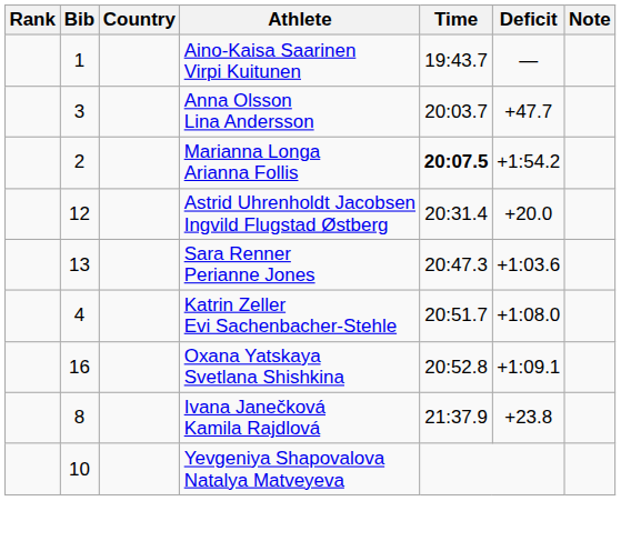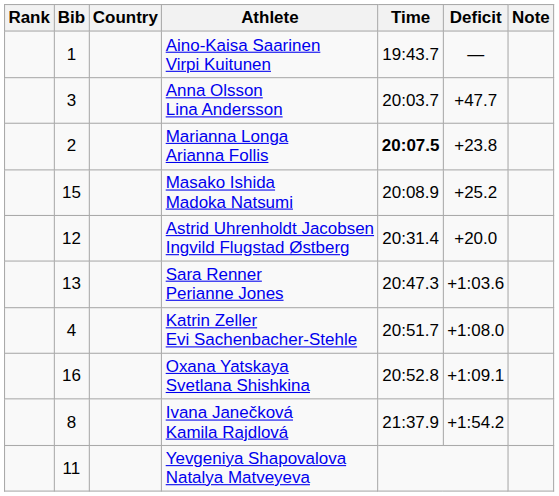Marianna Longa Arianna Follis | Deficit: +1:54.2 -> +23.8
+ row: 15 | Masako Ishida Madoka Natsumi | 20:08.9 | +25.2
Ivana Janečková Kamila Rajdlová | Deficit: +23.8 -> +1:54.2
Yevgeniya Shapovalova Natalya Matveyeva | Bib: 10 -> 11
